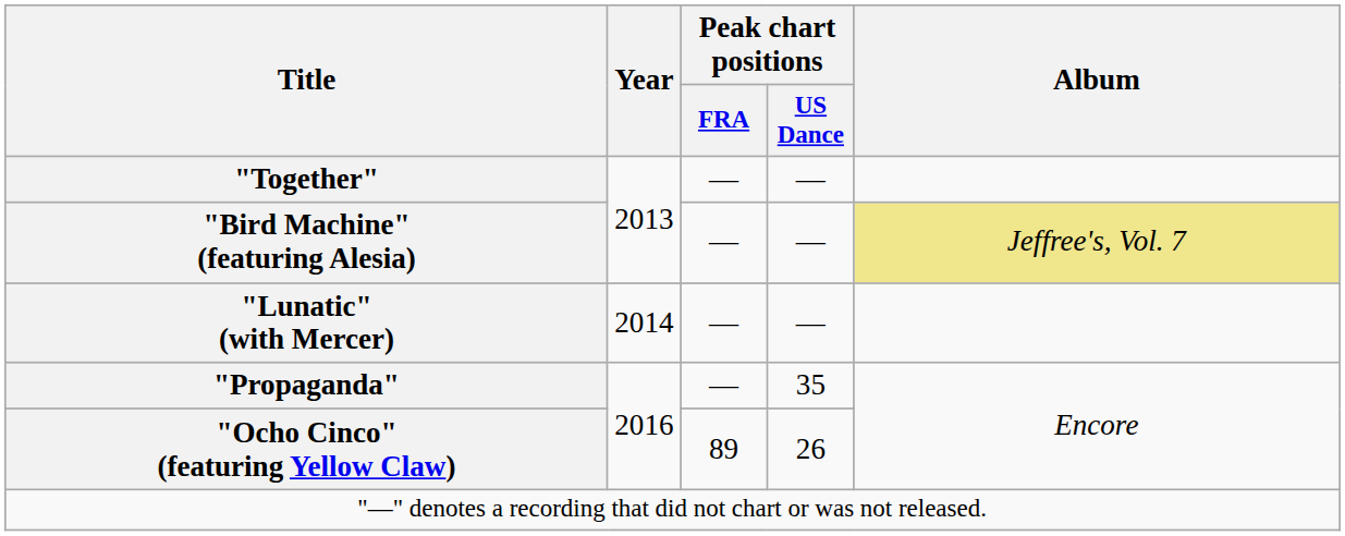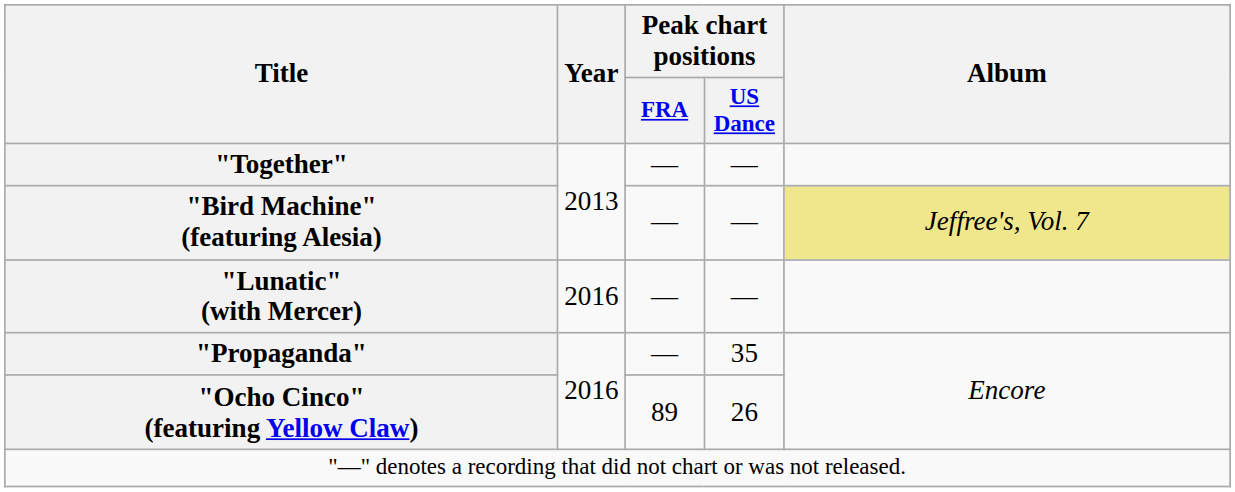"Lunatic" (with Mercer) | Year: 2014 -> 2016
